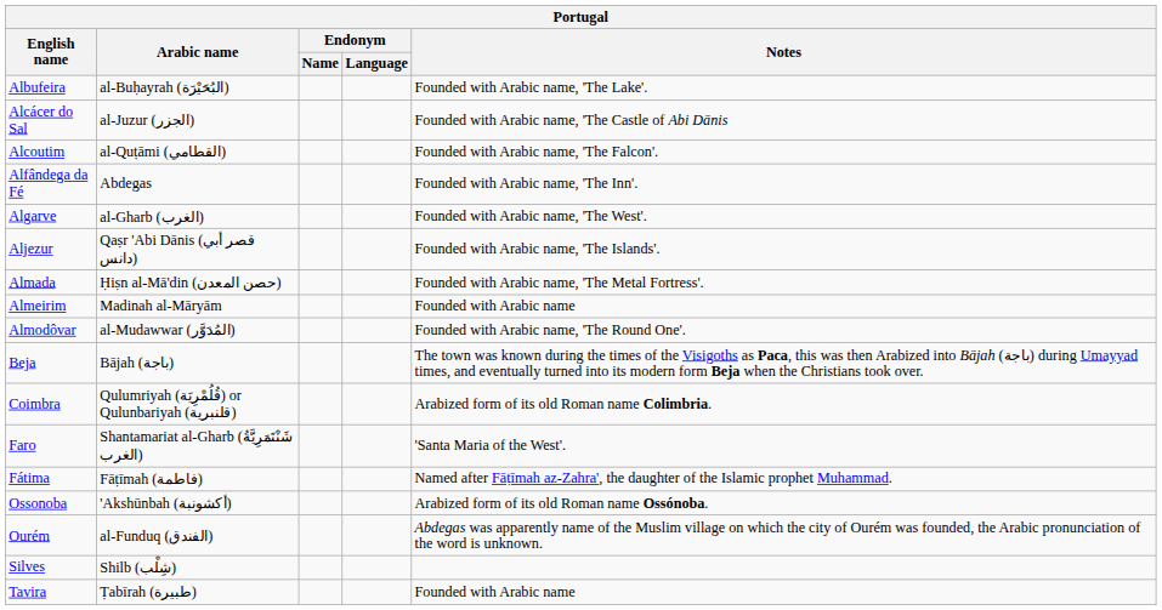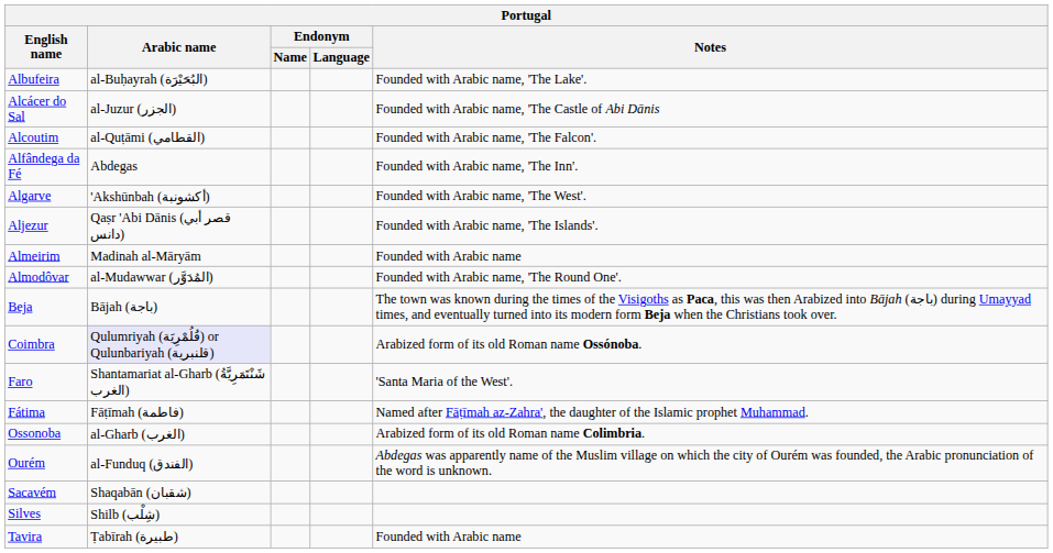Algarve | Arabic name: al-Gharb (الغرب) -> 'Akshūnbah (أكشونبة)
- row: Almada | Ḥiṣn al-Mā'din (حصن المعدن) | Founded with Arabic name, 'The Metal Fortress'.
Coimbra | Arabic name: no background -> lavender background
Coimbra | Notes: Arabized form of its old Roman name Colimbria. -> Arabized form of its old Roman name Ossónoba.
Ossonoba | Arabic name: 'Akshūnbah (أكشونبة) -> al-Gharb (الغرب)
Ossonoba | Notes: Arabized form of its old Roman name Ossónoba. -> Arabized form of its old Roman name Colimbria.
+ row: Sacavém | Shaqabān (شقبان)
